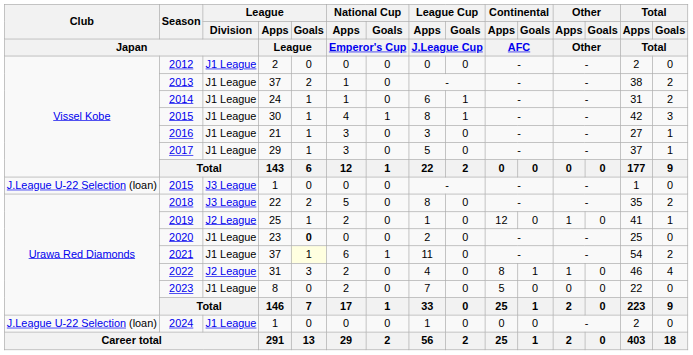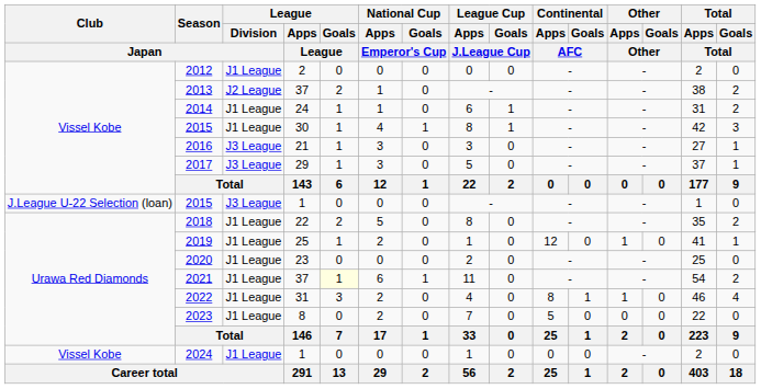2013 | League / Division / Japan: J1 League -> J2 League
2016 | League / Division / Japan: J1 League -> J3 League
2017 | League / Division / Japan: J1 League -> J3 League
2018 | League / Division / Japan: J3 League -> J1 League
2019 | League / Division / Japan: J2 League -> J1 League
2020 | League / Goals / League: bold -> normal
2022 | League / Division / Japan: J2 League -> J1 League
2024 | Club / Japan: J.League U-22 Selection (loan) -> Vissel Kobe
